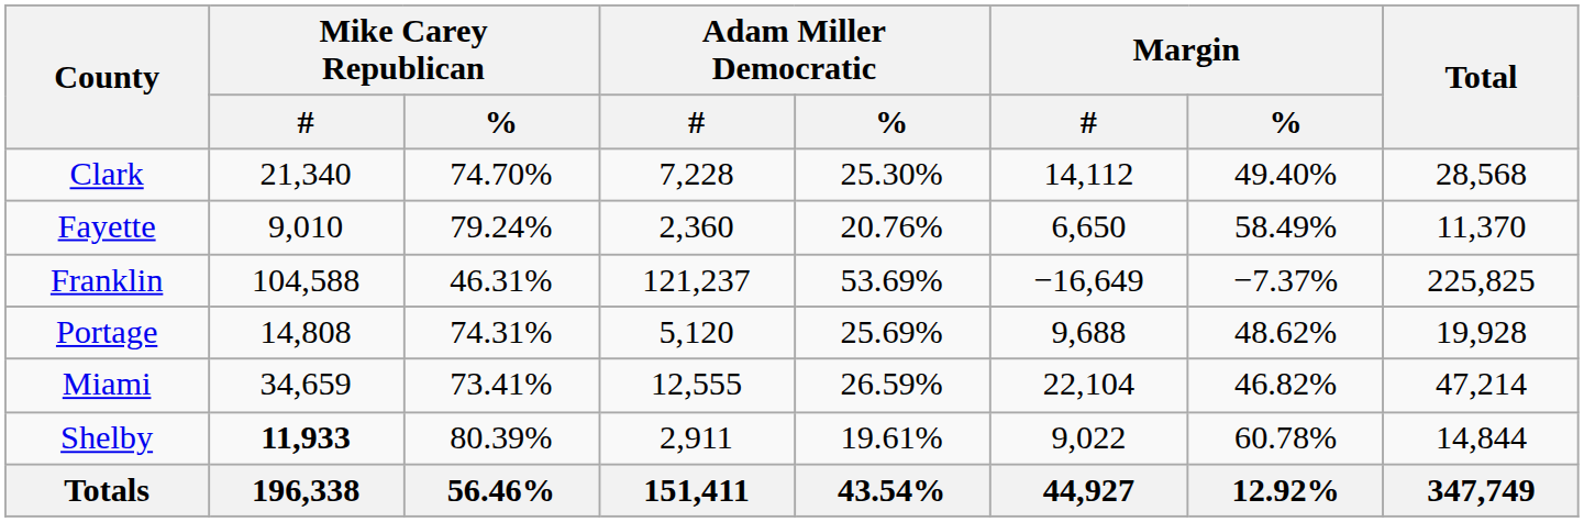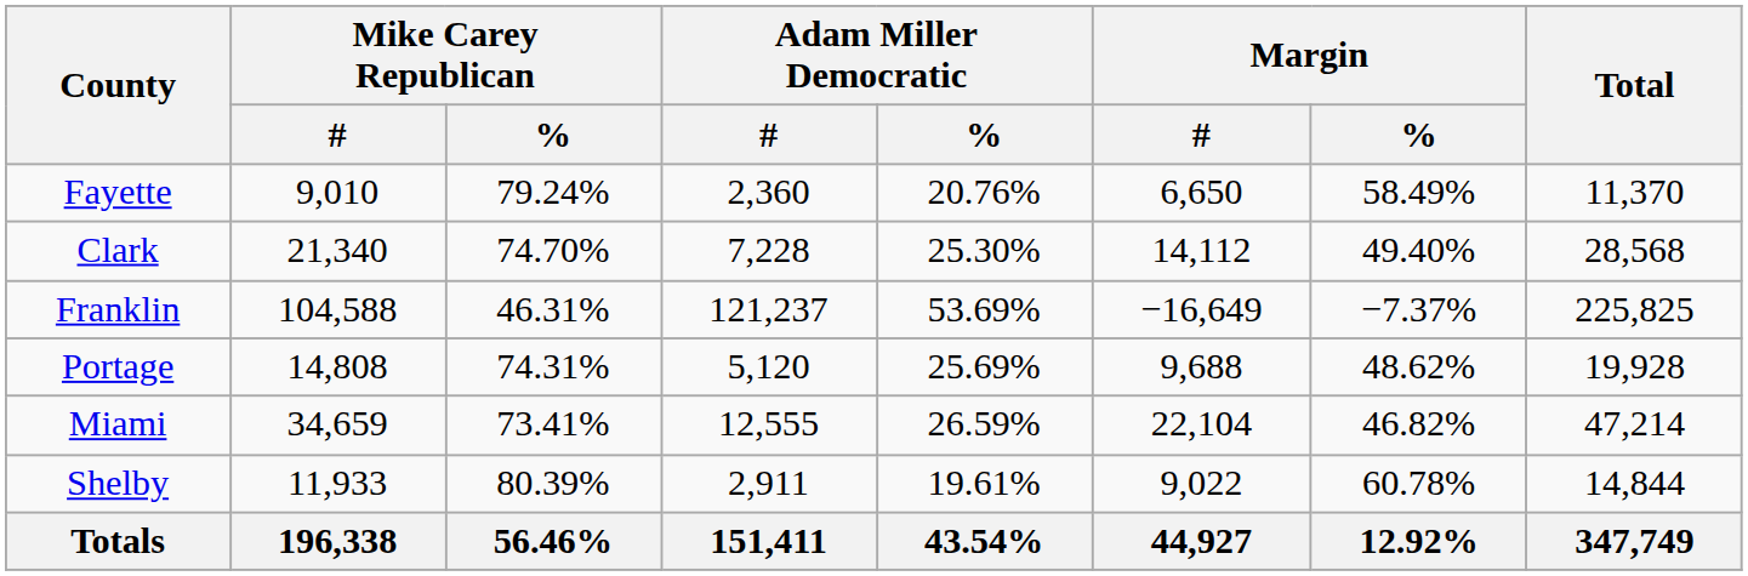rows swapped: Clark <-> Fayette
Shelby | Mike Carey Republican / #: bold -> normal
